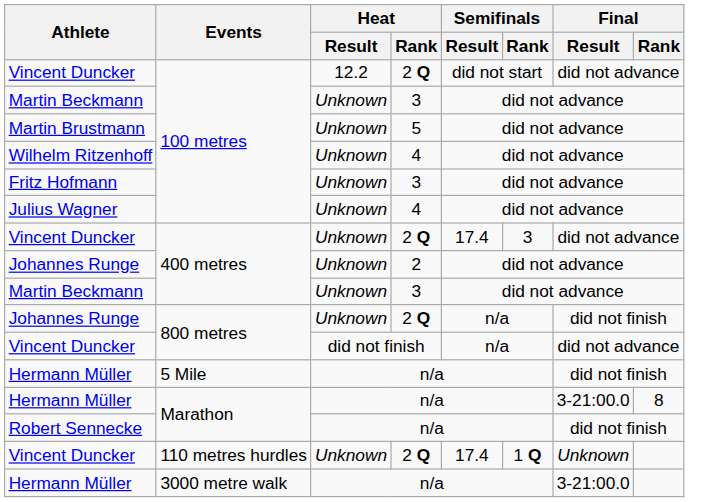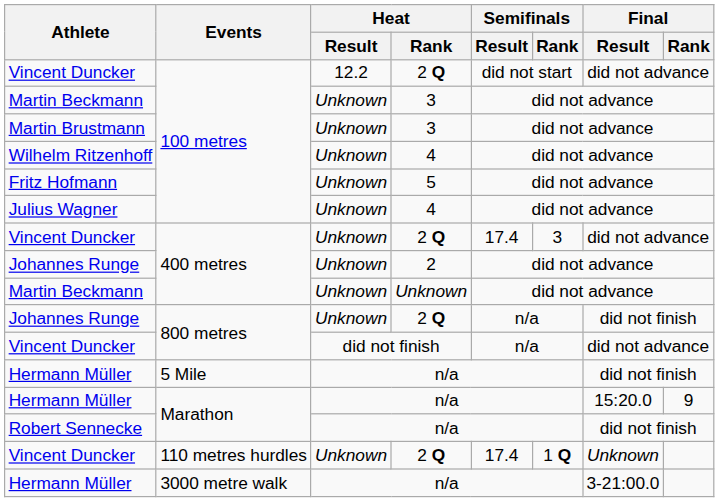Martin Brustmann | Heat / Rank: 5 -> 3
Fritz Hofmann | Heat / Rank: 3 -> 5
Martin Beckmann / 400 metres | Heat / Rank: 3 -> Unknown
Hermann Müller / Marathon | Final / Result: 3-21:00.0 -> 15:20.0
Hermann Müller / Marathon | Final / Rank: 8 -> 9
